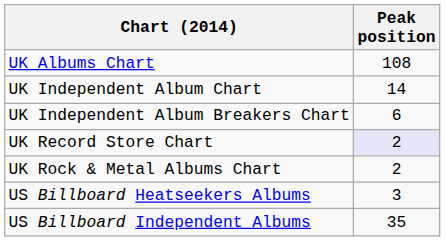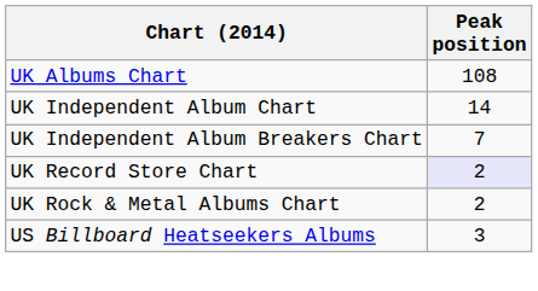UK Independent Album Breakers Chart | Peak position: 6 -> 7
- row: US Billboard Independent Albums | 35
